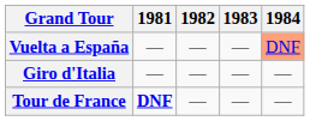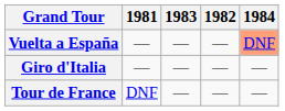columns swapped: 1982 <-> 1983
Tour de France | 1981: bold -> normal
